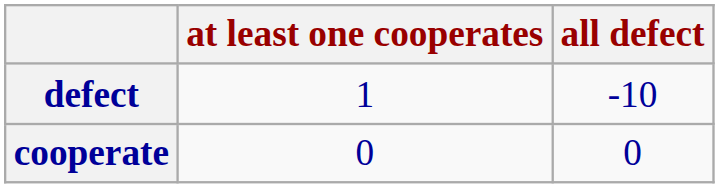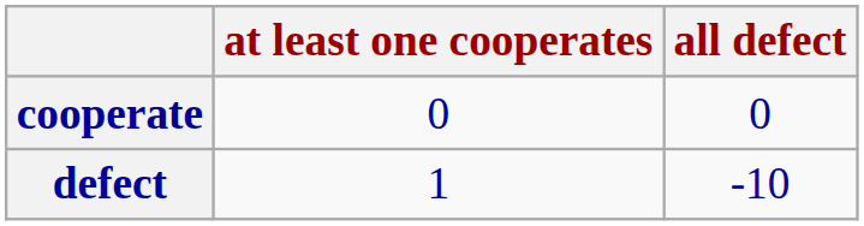rows swapped: cooperate <-> defect
